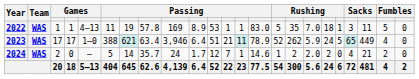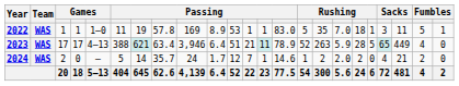2022 | column 5: 4–13 -> 1–0
2022 | column 23: 0 -> 1
2023 | column 5: 1–0 -> 4–13
2023 | column 16: 262 -> 263
2023 | column 18: 24 -> 28
